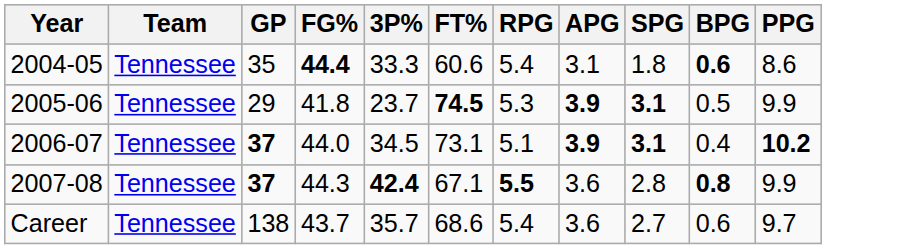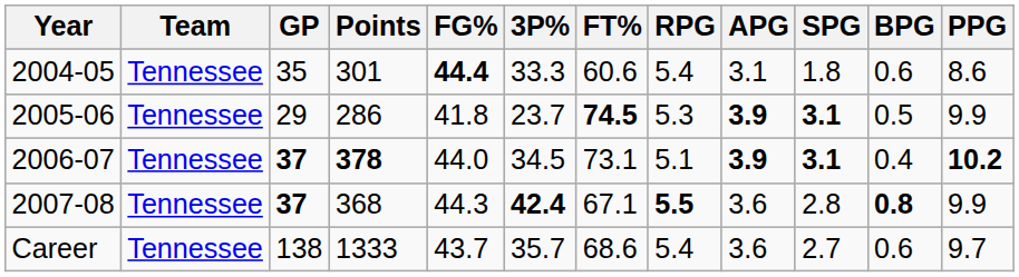+ column: Points | 301 | 286 | 378 | 368 | 1333
2004-05 | BPG: bold -> normal
